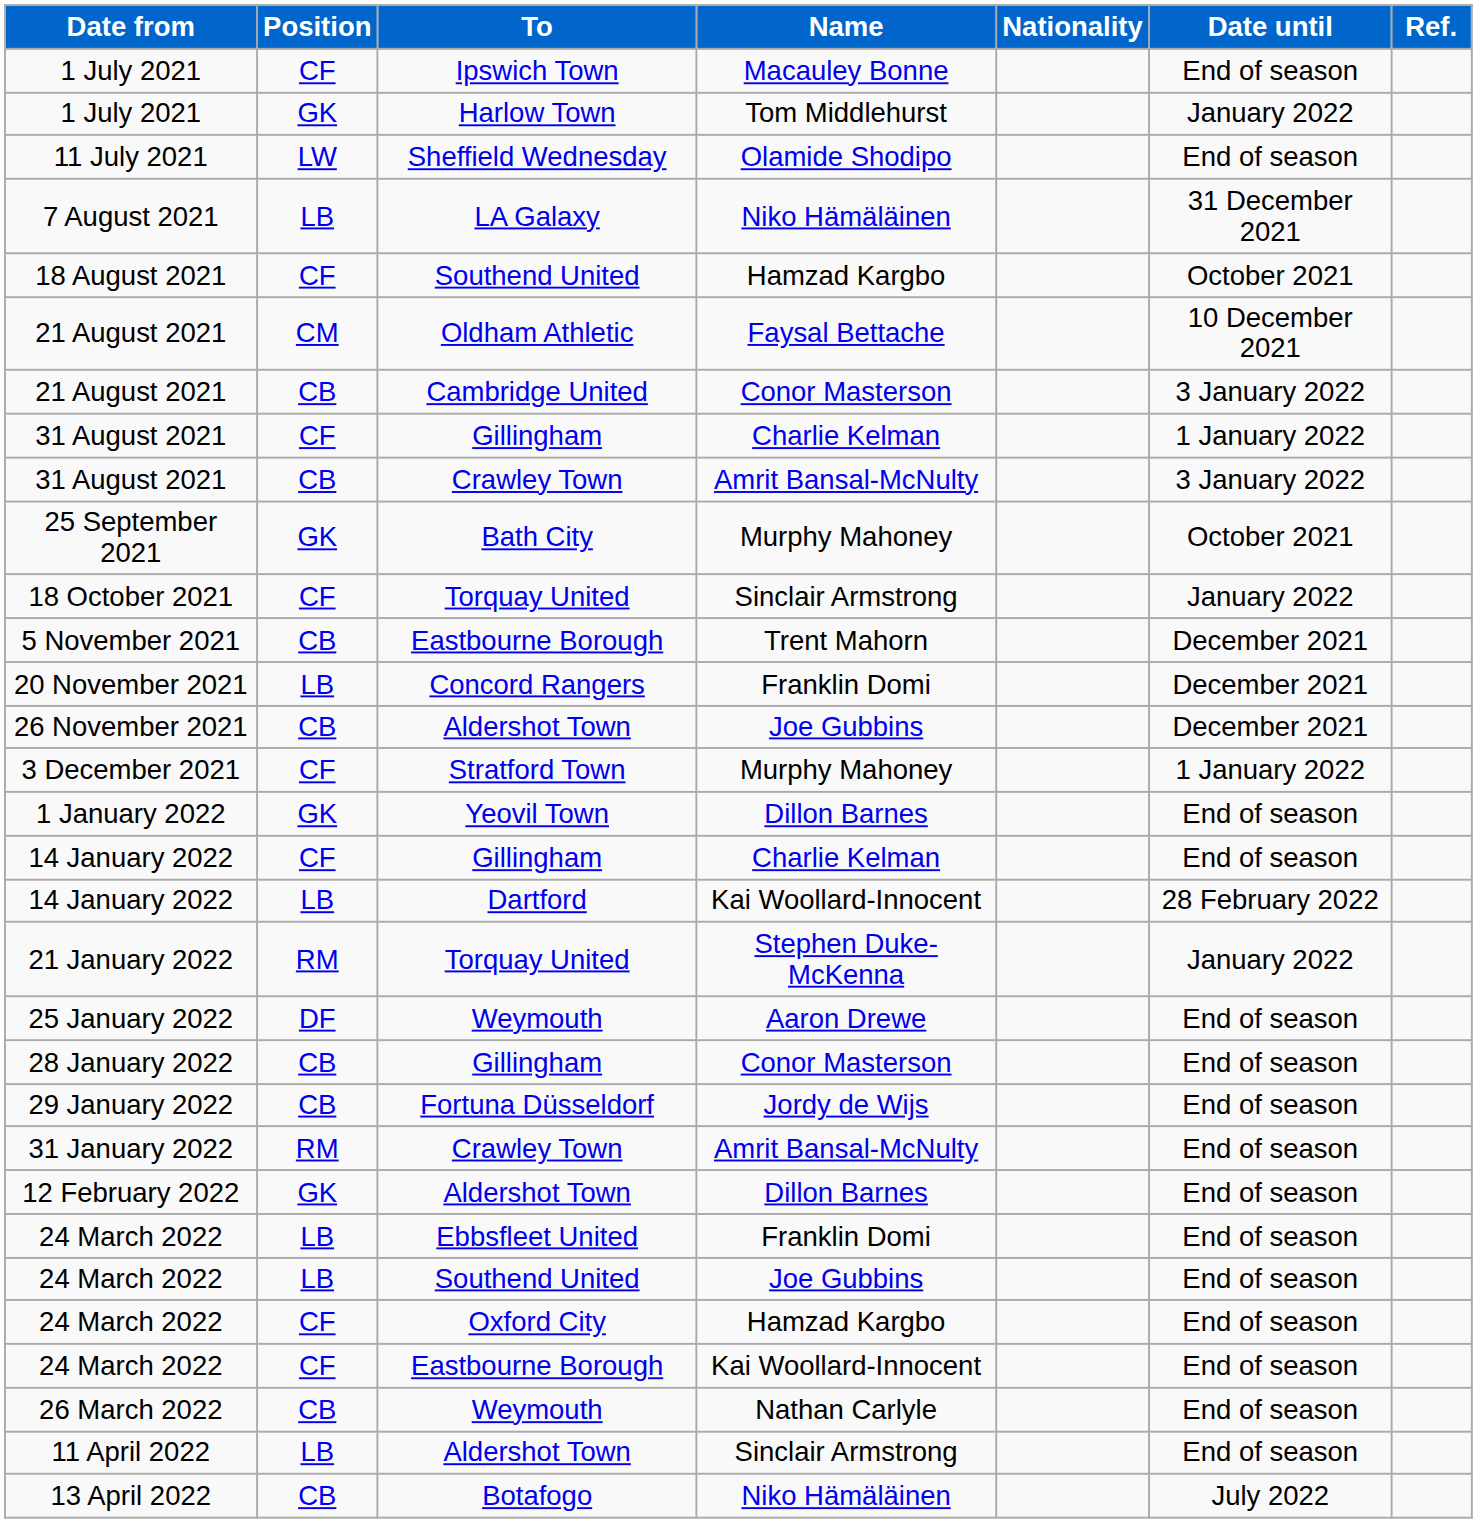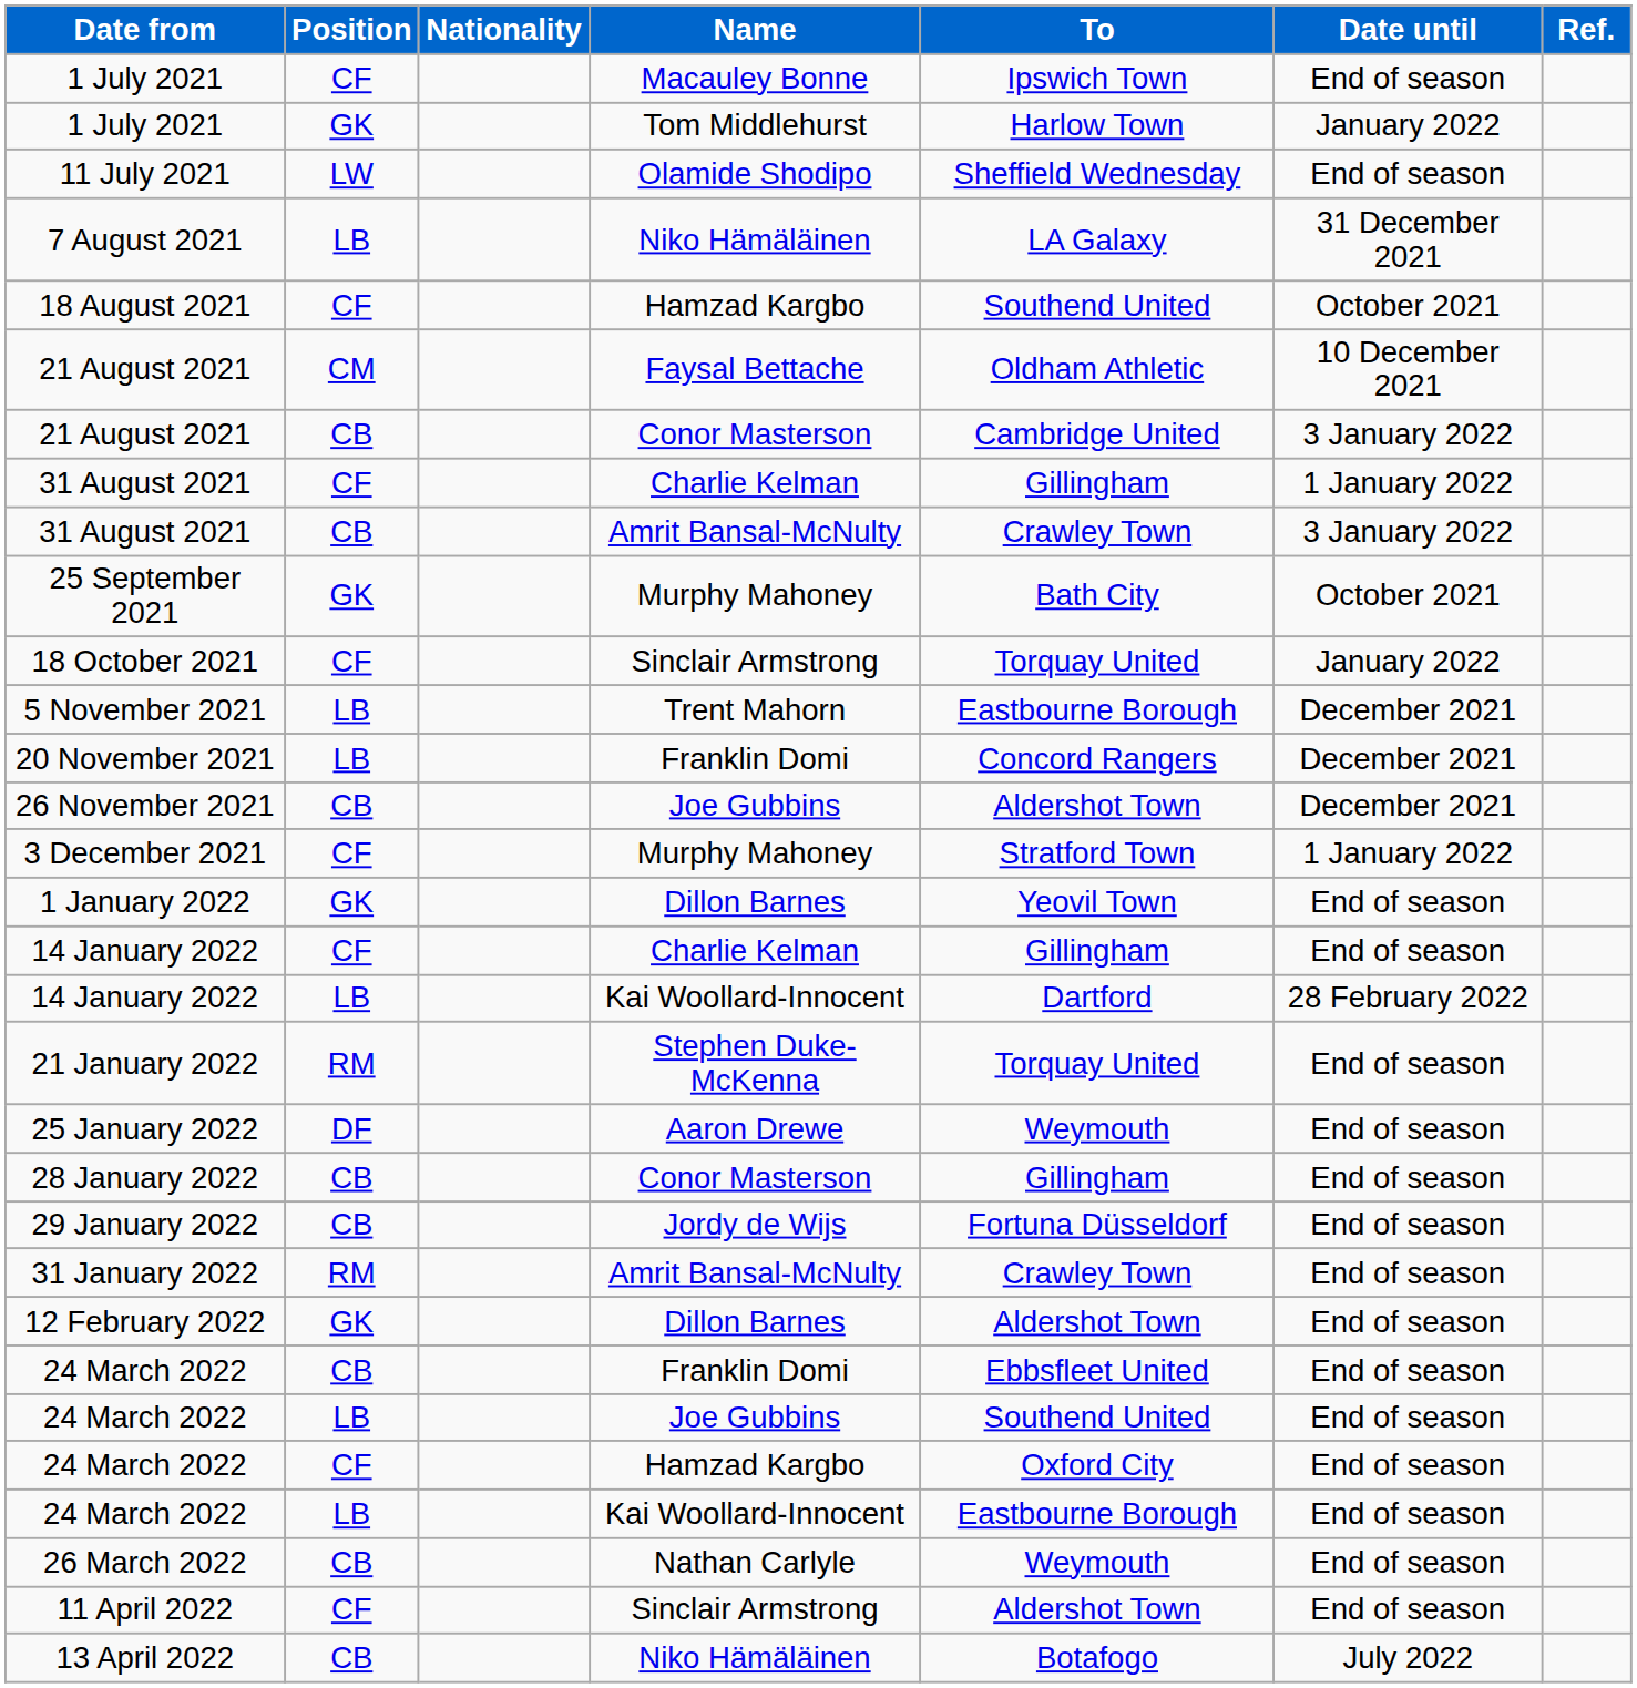columns swapped: Nationality <-> To
5 November 2021 | Position: CB -> LB
21 January 2022 | Date until: January 2022 -> End of season
24 March 2022 / Franklin Domi | Position: LB -> CB
24 March 2022 / Kai Woollard-Innocent | Position: CF -> LB
11 April 2022 | Position: LB -> CF
